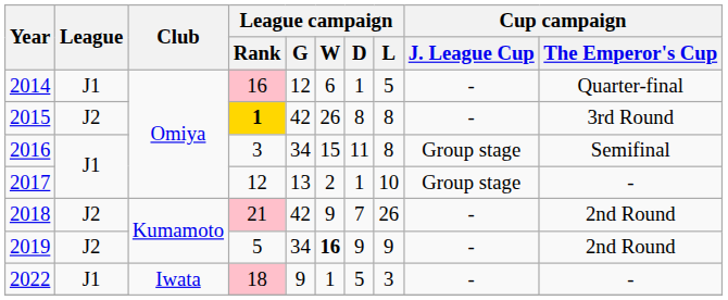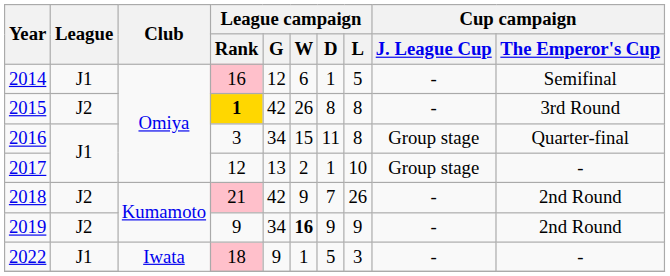2014 | Cup campaign / The Emperor's Cup: Quarter-final -> Semifinal
2016 | Cup campaign / The Emperor's Cup: Semifinal -> Quarter-final
2019 | League campaign / Rank: 5 -> 9
